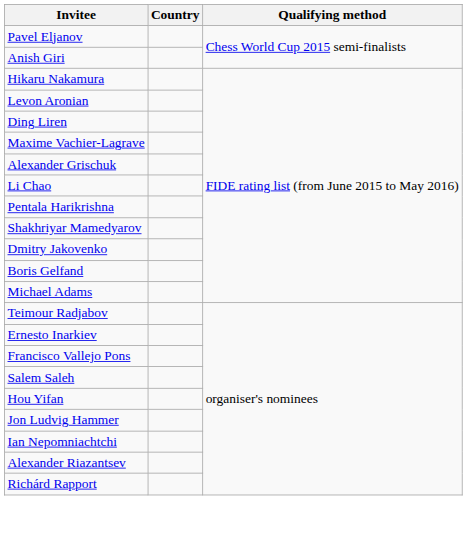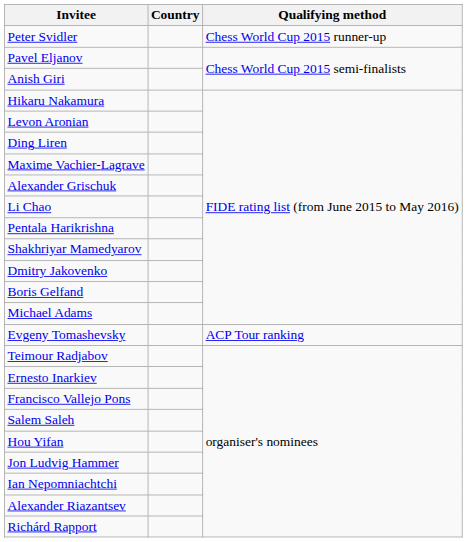+ row: Peter Svidler | Chess World Cup 2015 runner-up
+ row: Evgeny Tomashevsky | ACP Tour ranking
